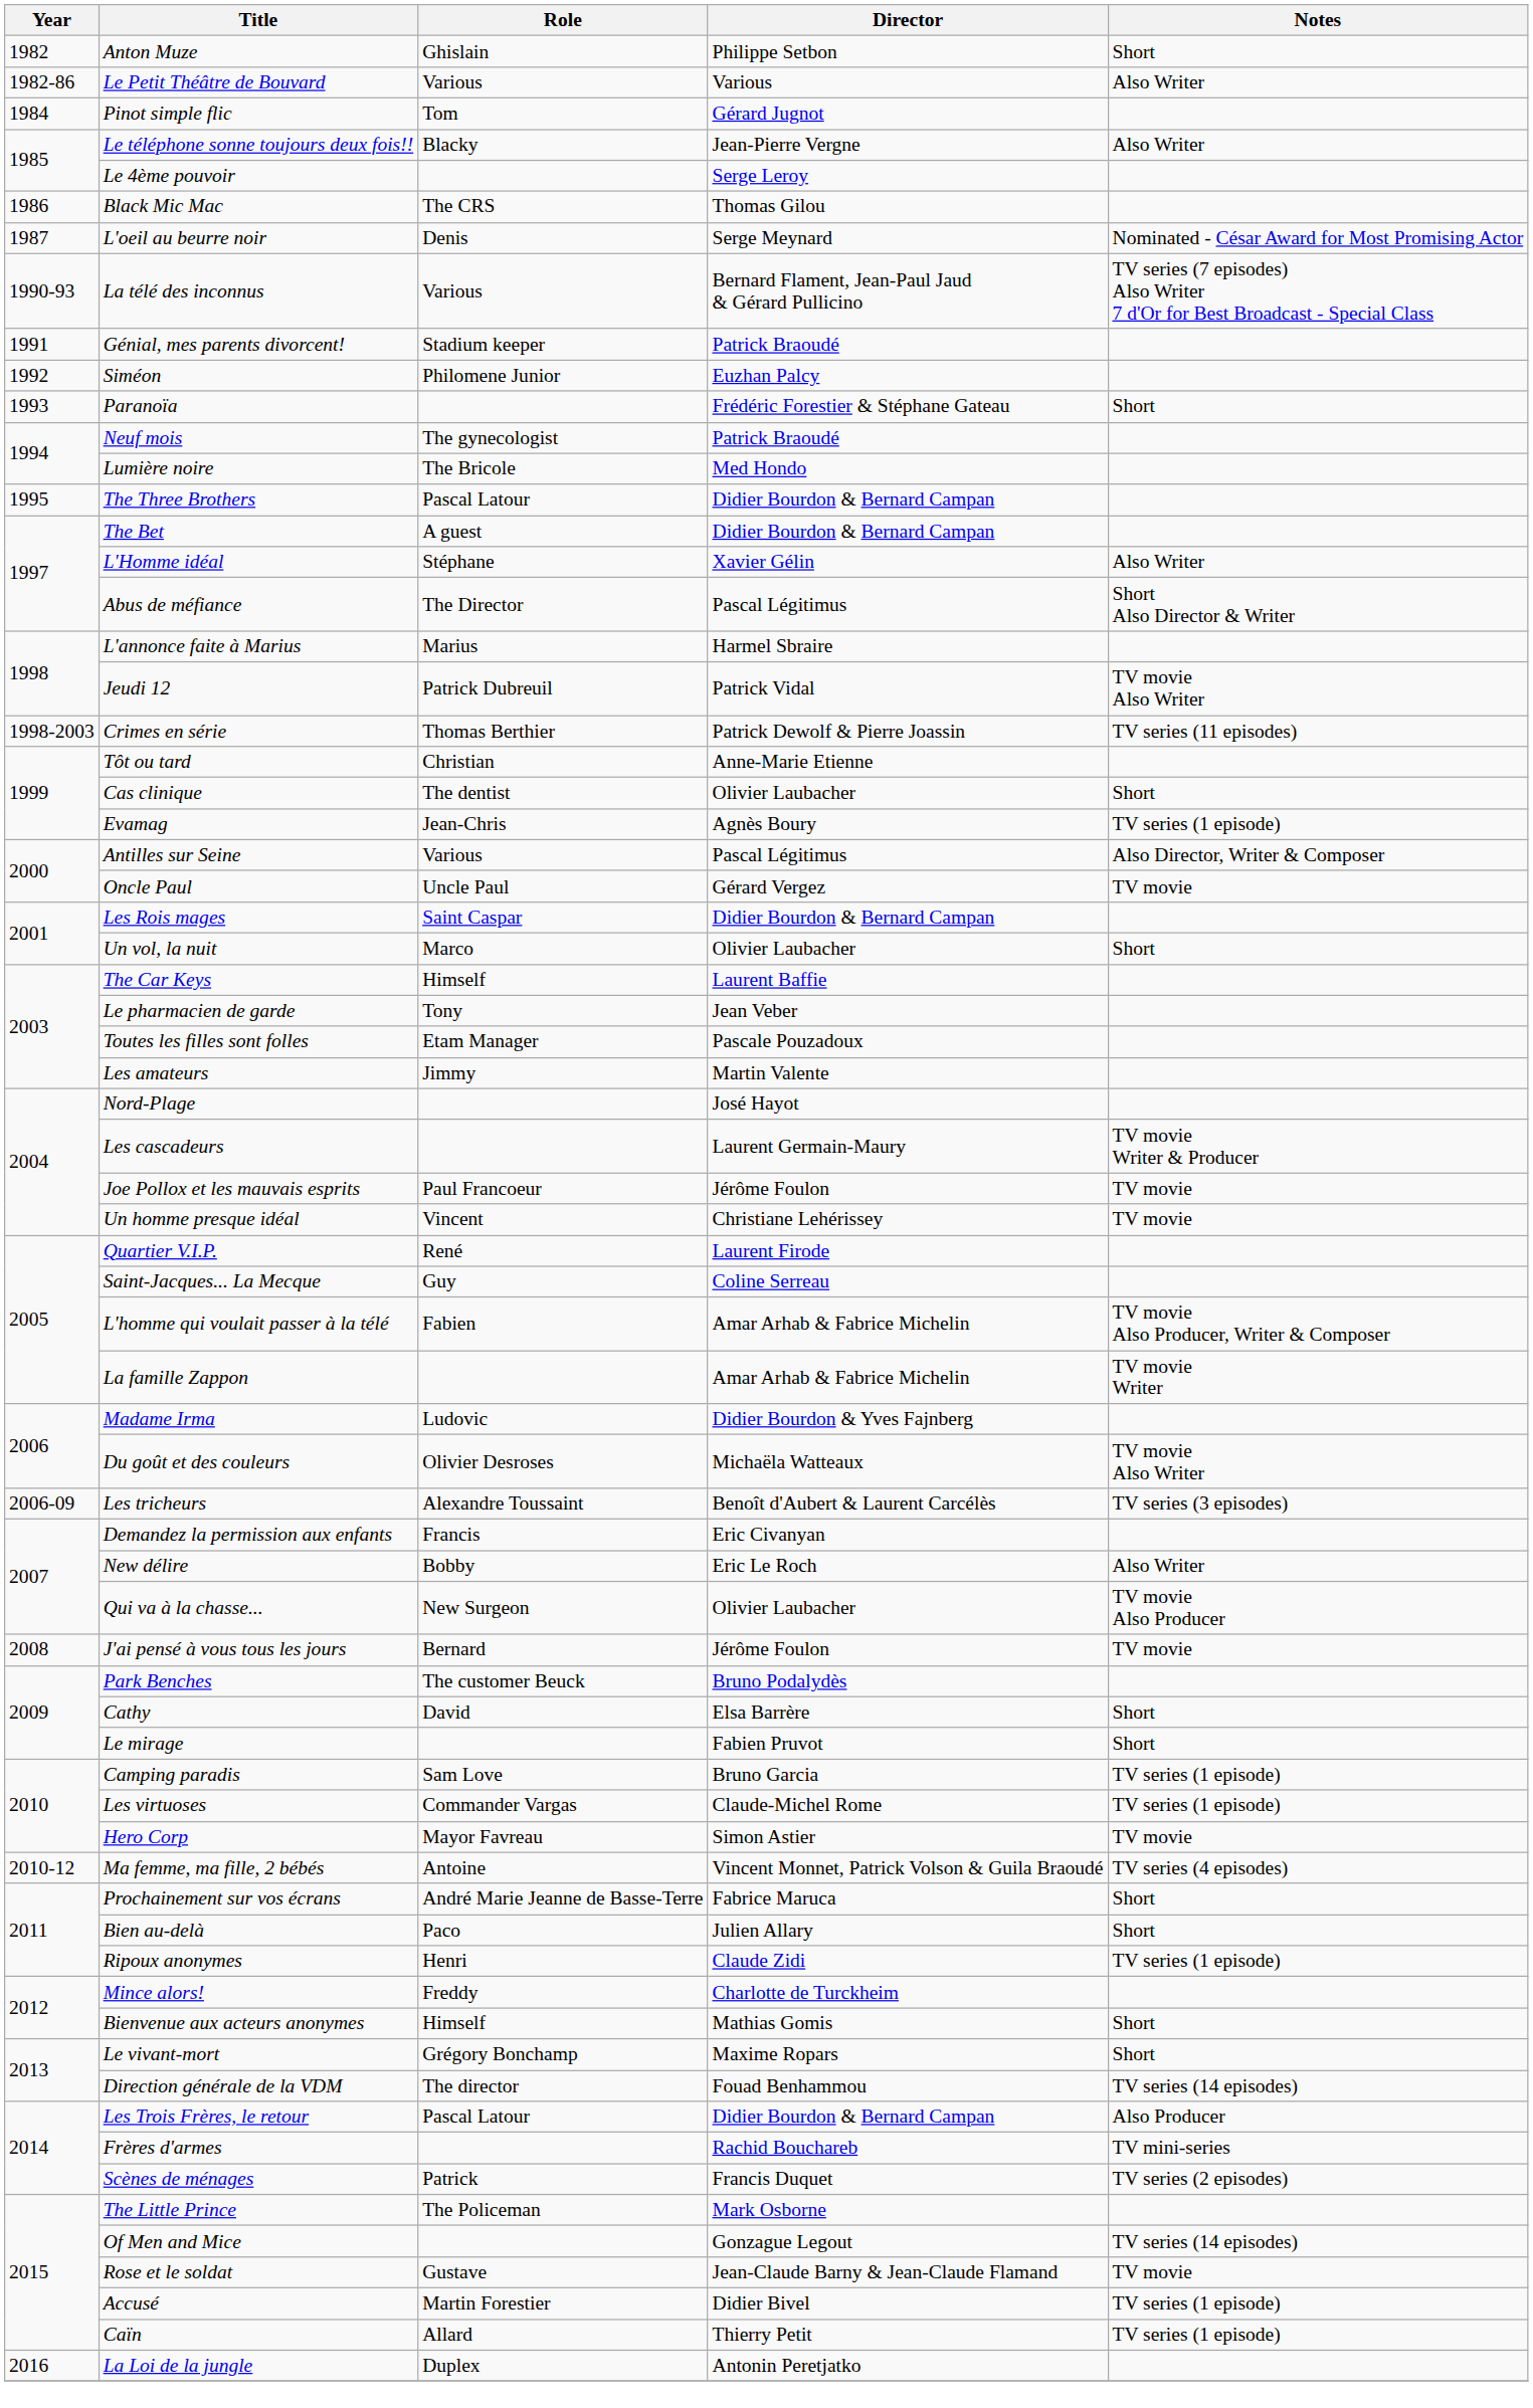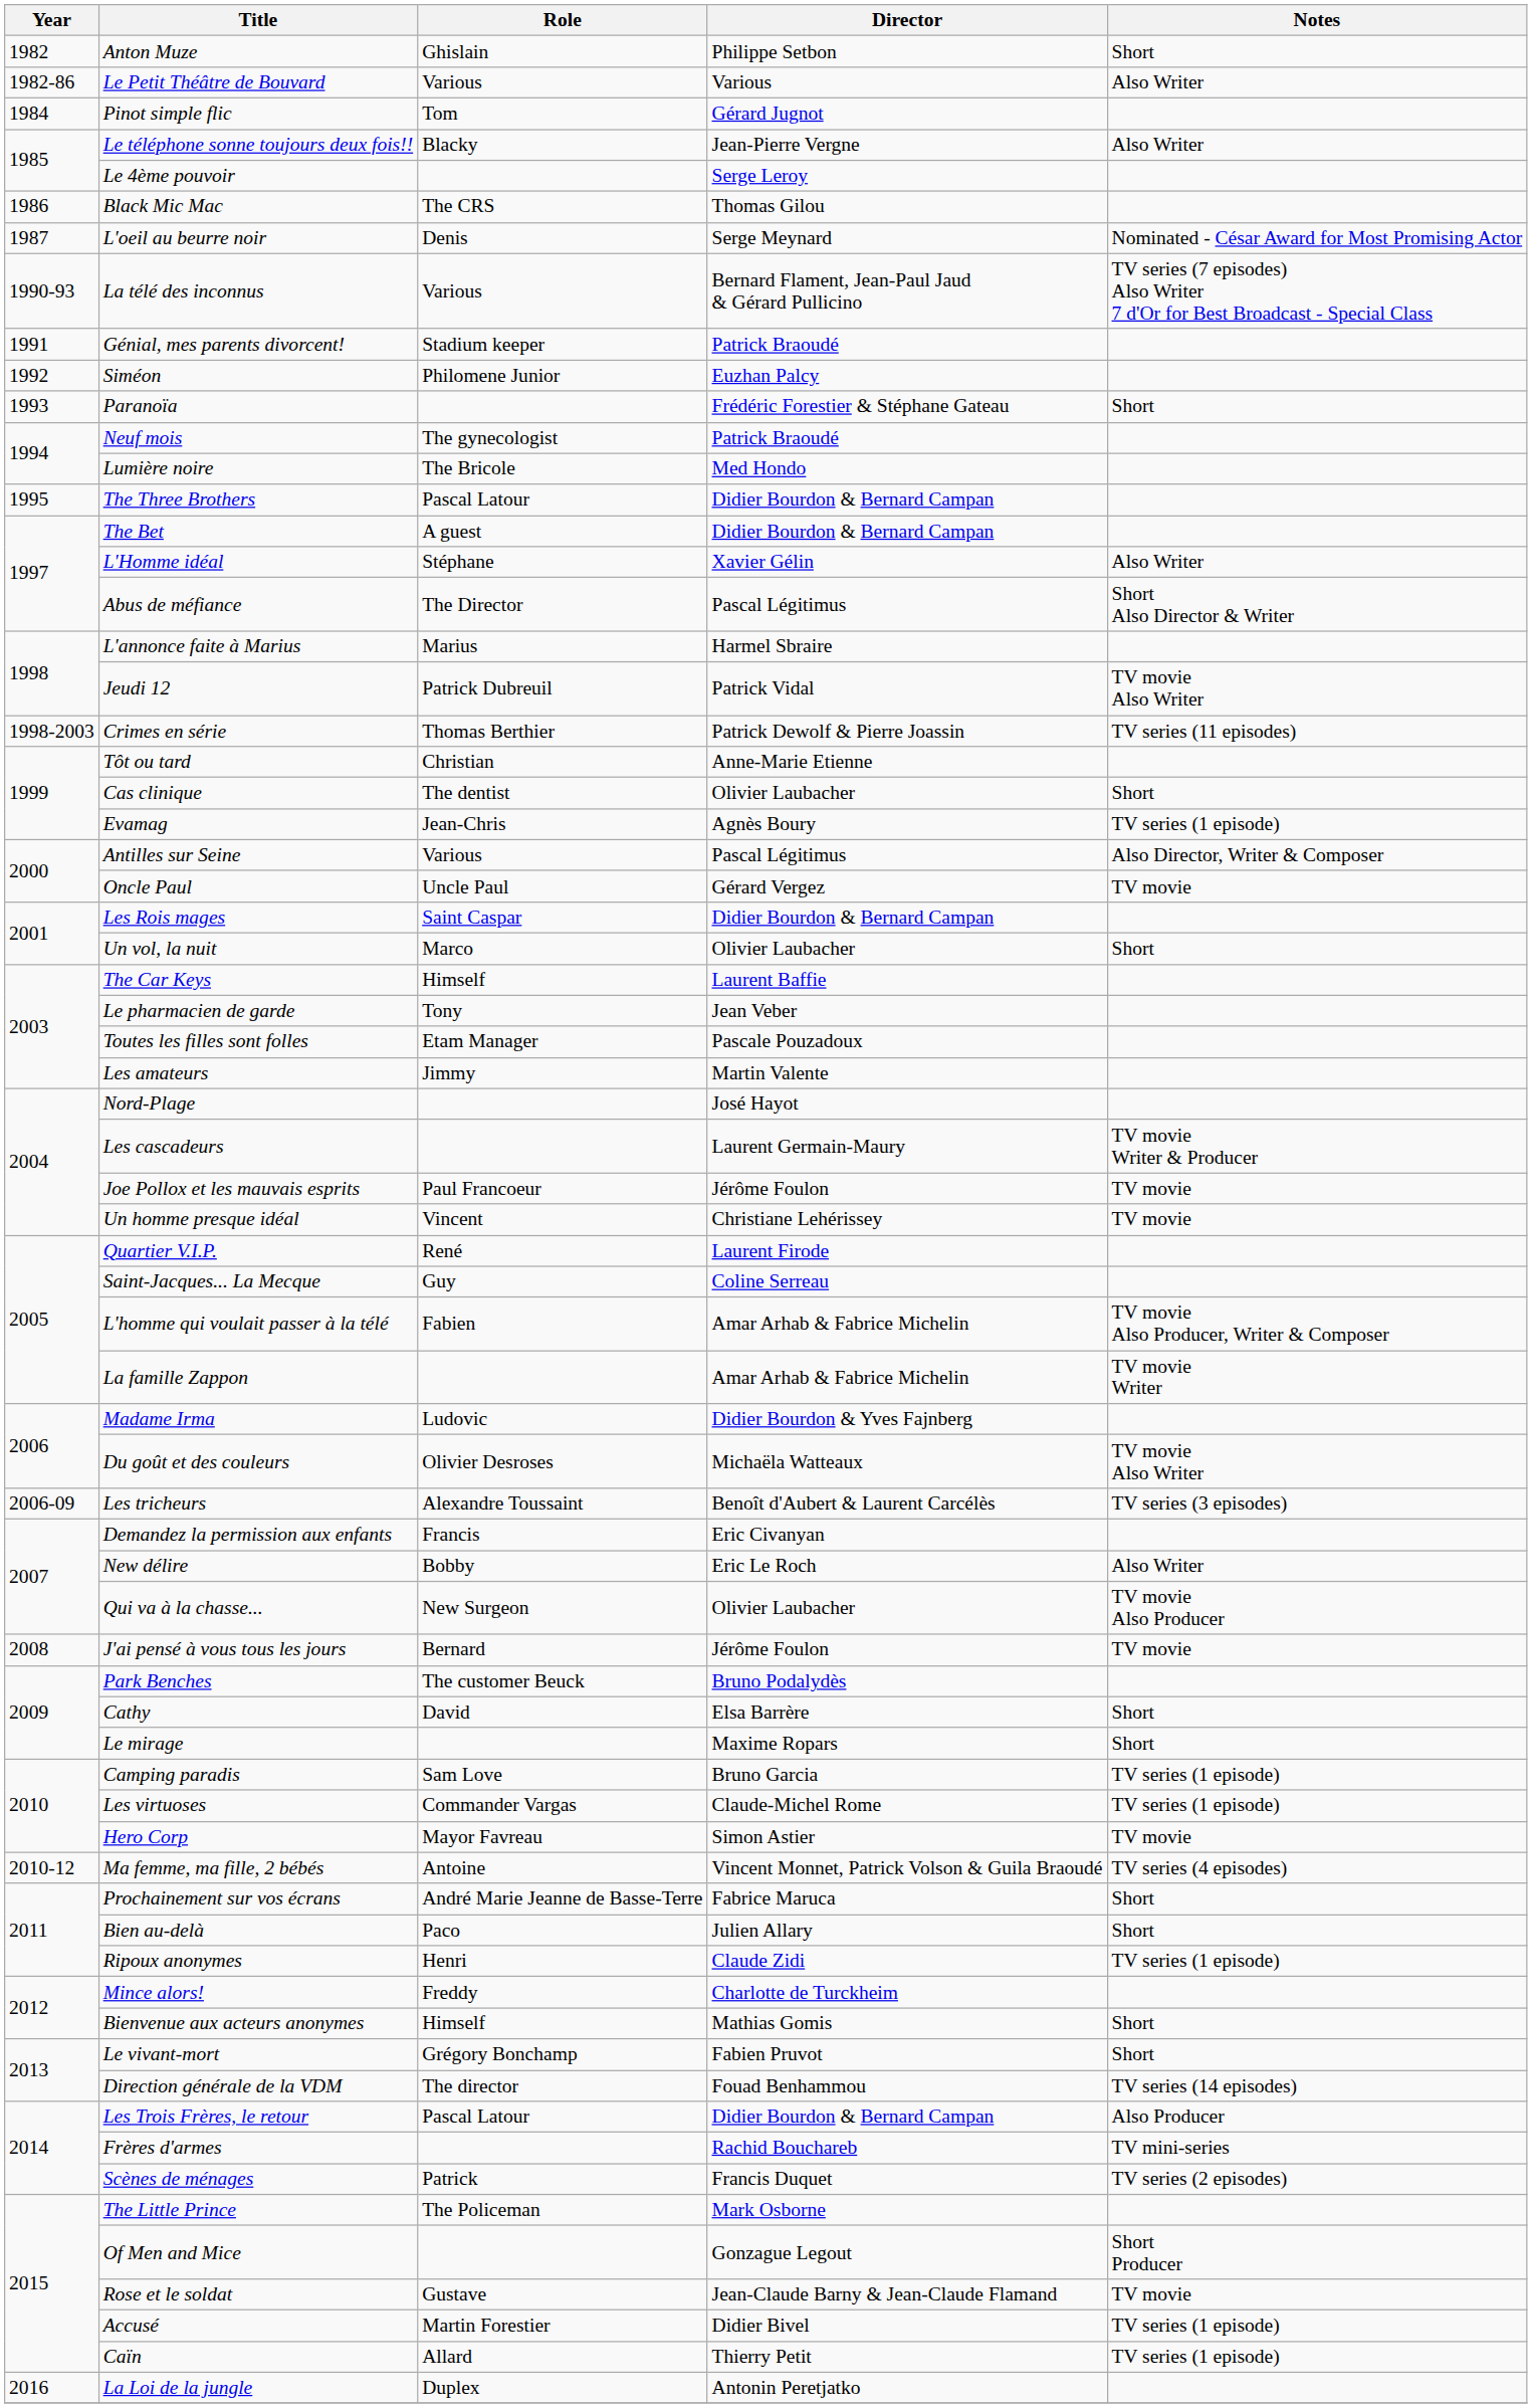Le mirage | Director: Fabien Pruvot -> Maxime Ropars
Le vivant-mort | Director: Maxime Ropars -> Fabien Pruvot
Of Men and Mice | Notes: TV series (14 episodes) -> Short Producer
